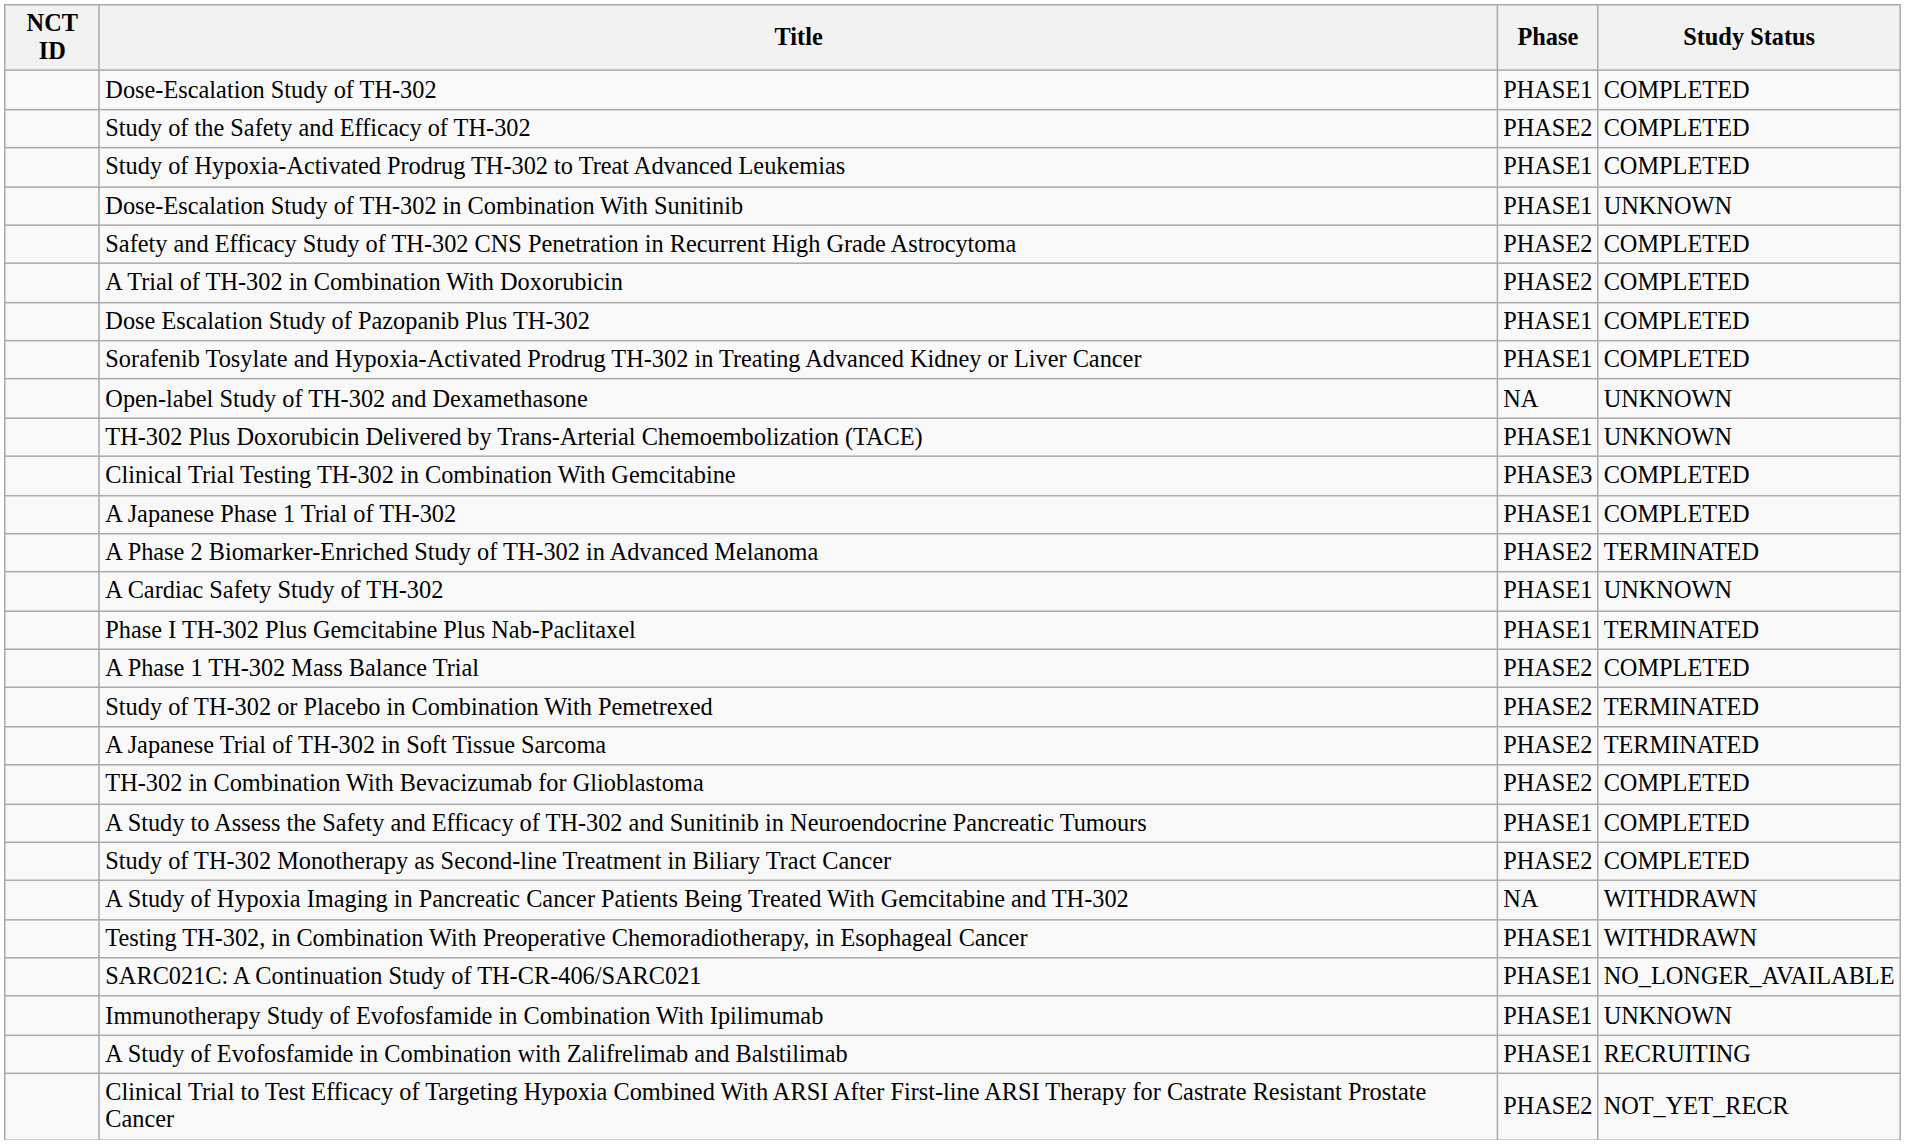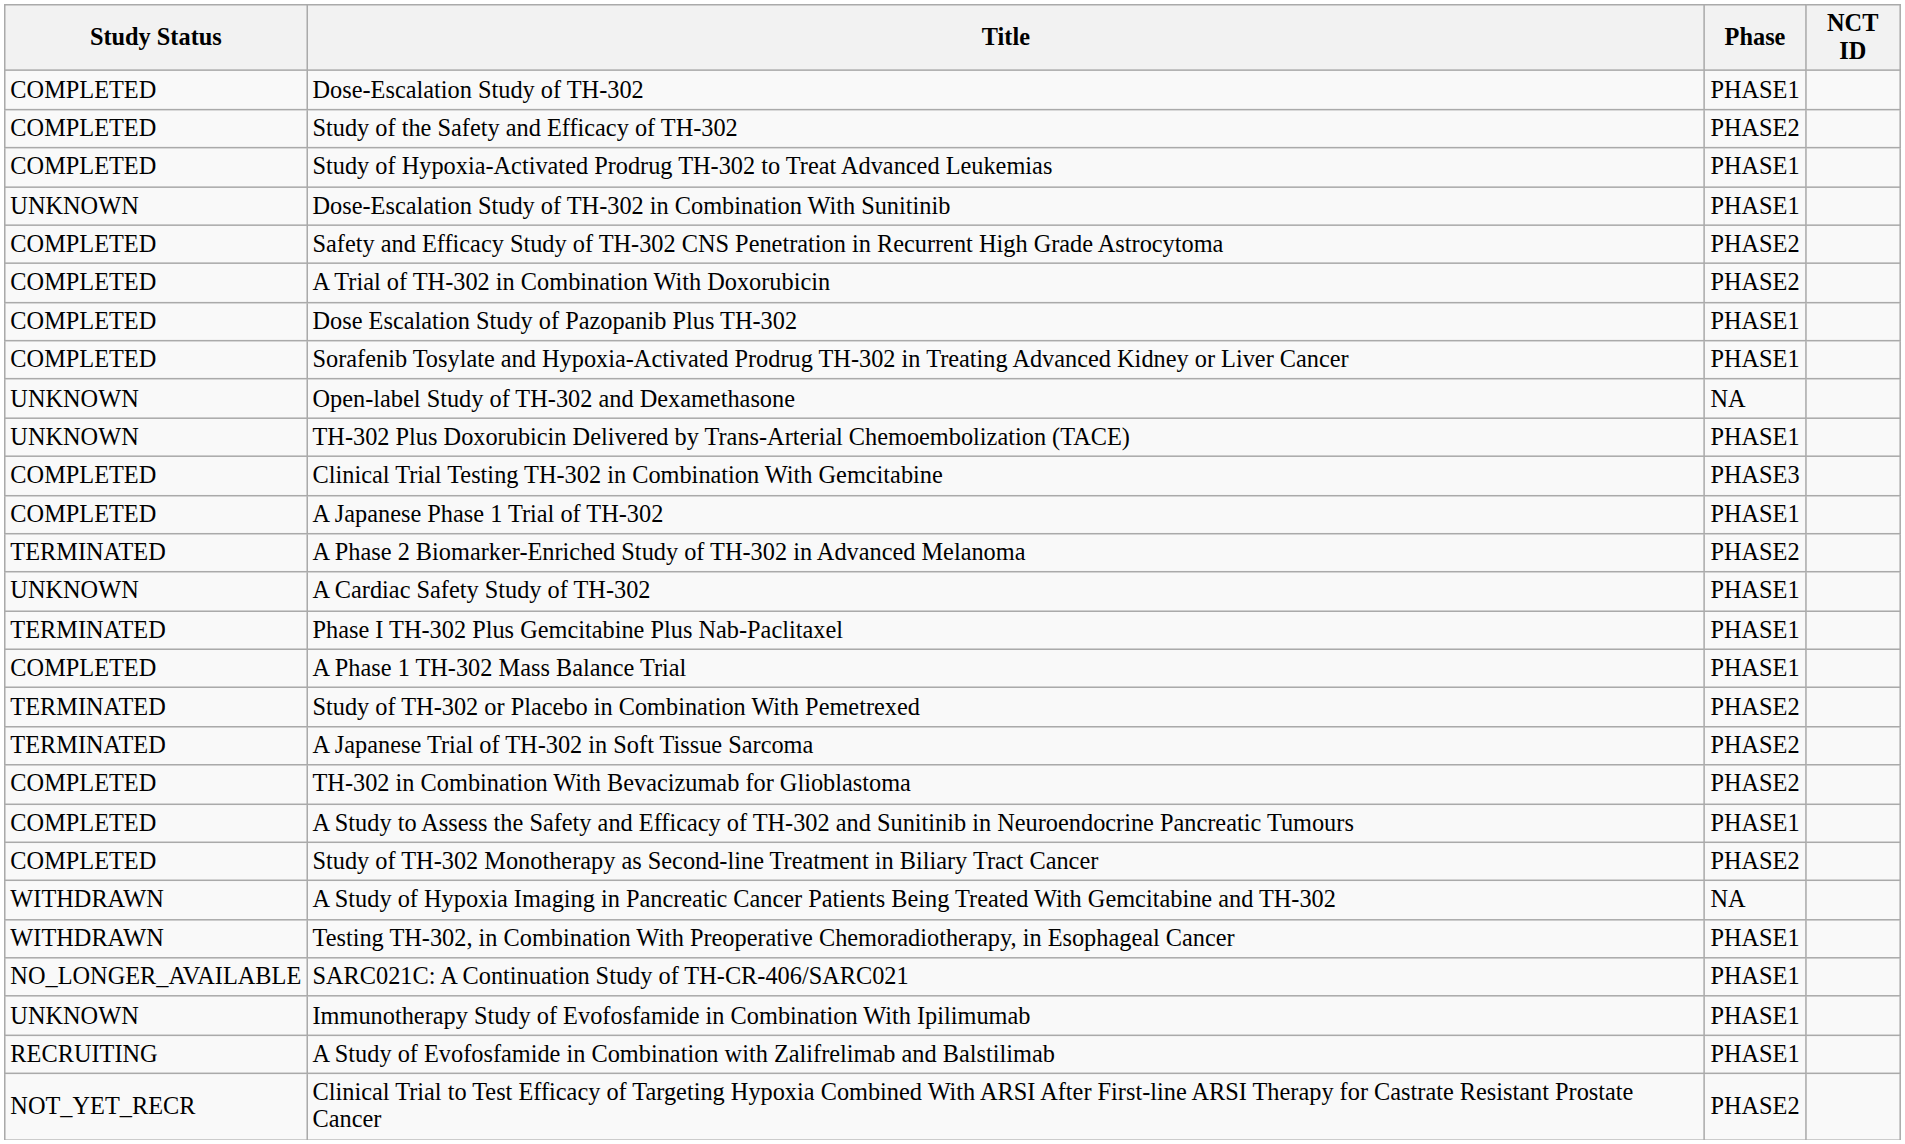columns swapped: NCT ID <-> Study Status
A Phase 1 TH-302 Mass Balance Trial | Phase: PHASE2 -> PHASE1
